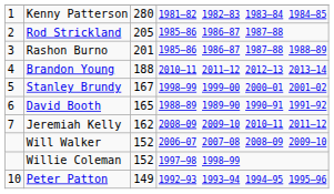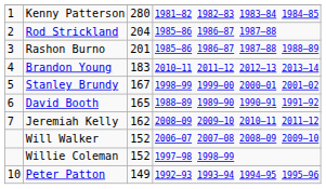Rod Strickland | column 3: 205 -> 204
Brandon Young | column 3: 188 -> 183
